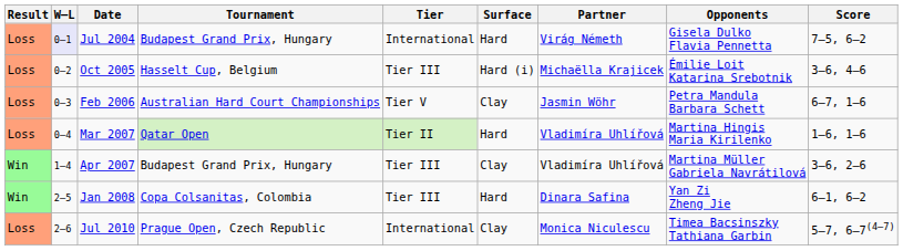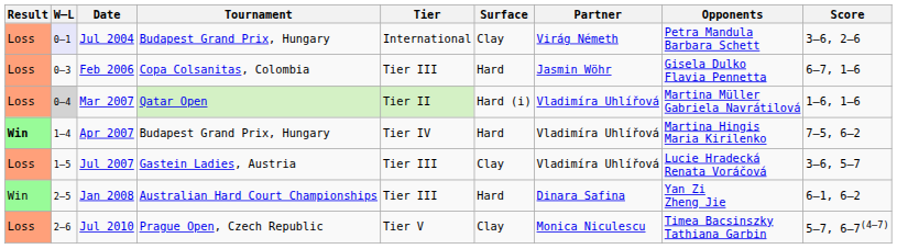Jul 2004 | Surface: Hard -> Clay
Jul 2004 | Opponents: Gisela Dulko Flavia Pennetta -> Petra Mandula Barbara Schett
Jul 2004 | Score: 7–5, 6–2 -> 3–6, 2–6
- row: Loss | 0–2 | Oct 2005 | Hasselt Cup, Belgium | Tier III | Hard (i) | Michaëlla Krajicek | Émilie Loit Katarina Srebotnik | 3–6, 4–6
Feb 2006 | Tournament: Australian Hard Court Championships -> Copa Colsanitas, Colombia
Feb 2006 | Tier: Tier V -> Tier III
Feb 2006 | Surface: Clay -> Hard
Feb 2006 | Opponents: Petra Mandula Barbara Schett -> Gisela Dulko Flavia Pennetta
Mar 2007 | W–L: no background -> lightgrey background
Mar 2007 | Surface: Hard -> Hard (i)
Mar 2007 | Opponents: Martina Hingis Maria Kirilenko -> Martina Müller Gabriela Navrátilová
Apr 2007 | Result: normal -> bold
Apr 2007 | Tier: Tier III -> Tier IV
Apr 2007 | Surface: Clay -> Hard
Apr 2007 | Opponents: Martina Müller Gabriela Navrátilová -> Martina Hingis Maria Kirilenko
Apr 2007 | Score: 3–6, 2–6 -> 7–5, 6–2
+ row: Loss | 1–5 | Jul 2007 | Gastein Ladies, Austria | Tier III | Clay | Vladimíra Uhlířová | Lucie Hradecká Renata Voráčová | 3–6, 5–7
Jan 2008 | Tournament: Copa Colsanitas, Colombia -> Australian Hard Court Championships
Jul 2010 | Tier: International -> Tier V
